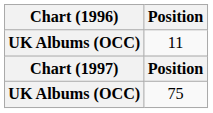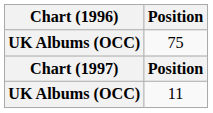rows swapped: 11 <-> 75
